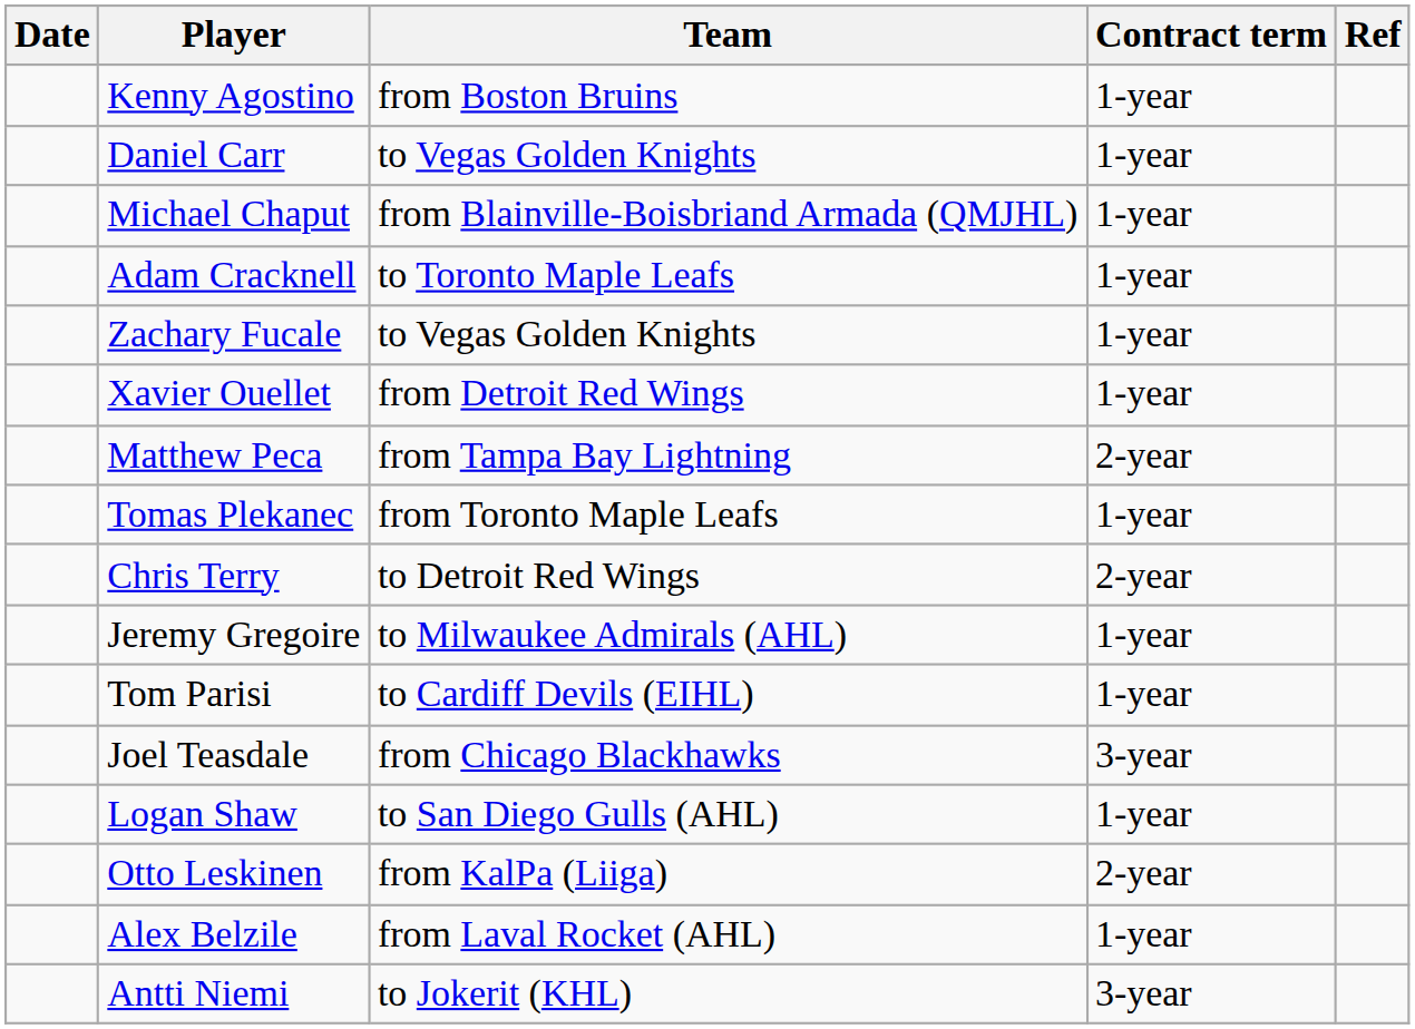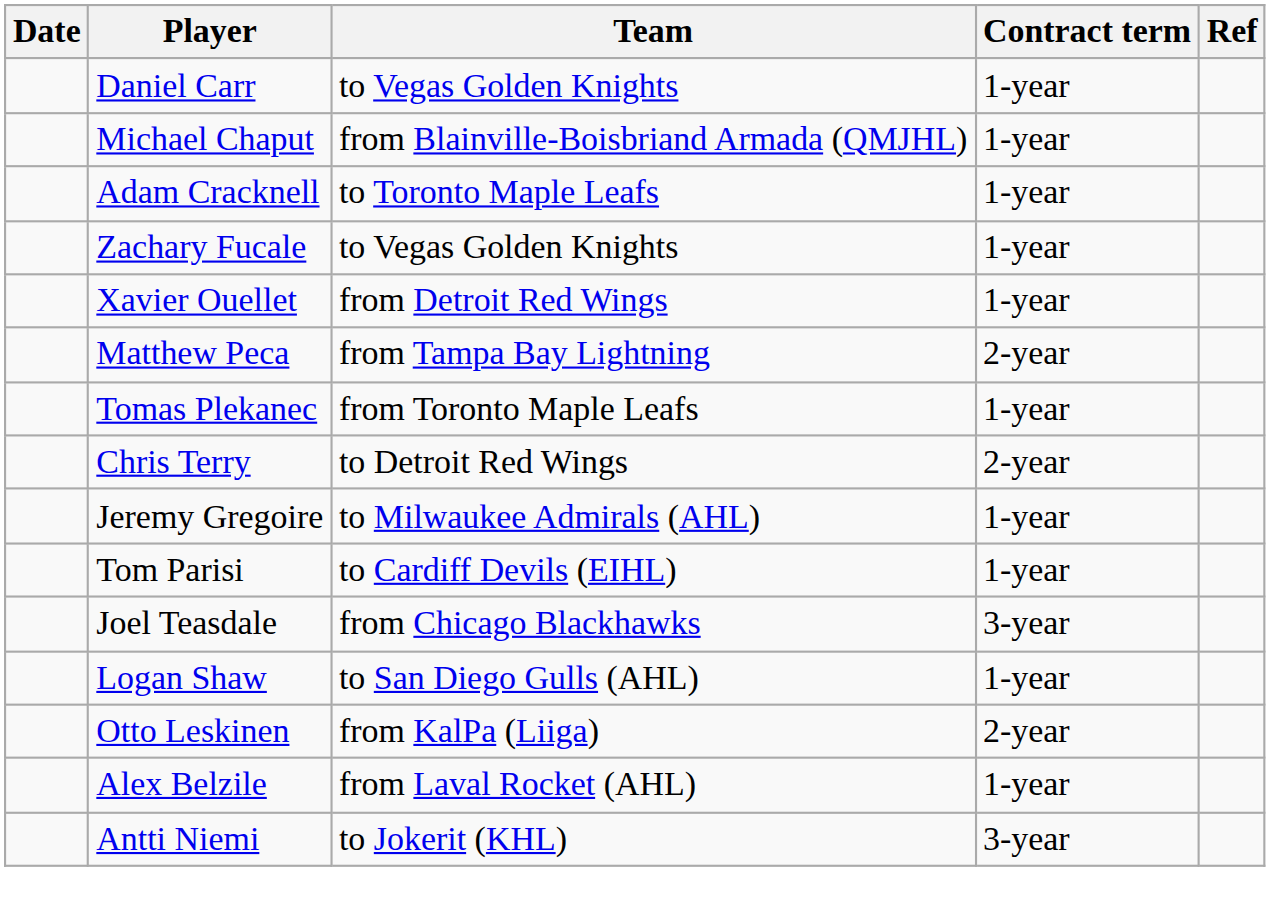- row: Kenny Agostino | from Boston Bruins | 1-year
